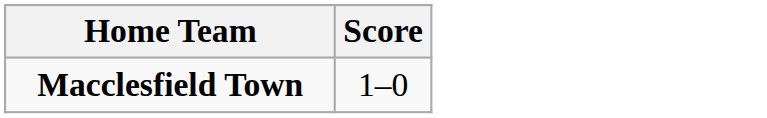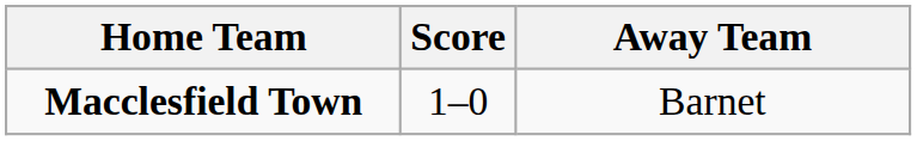+ column: Away Team | Barnet
